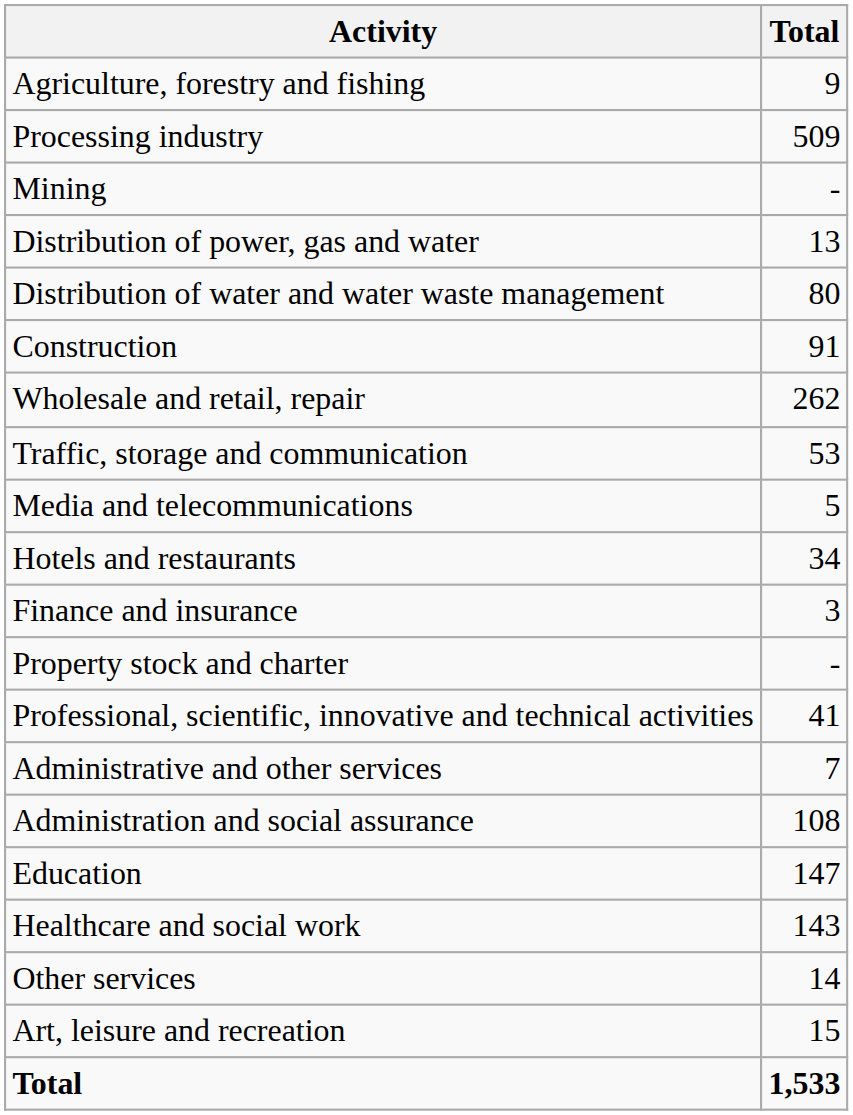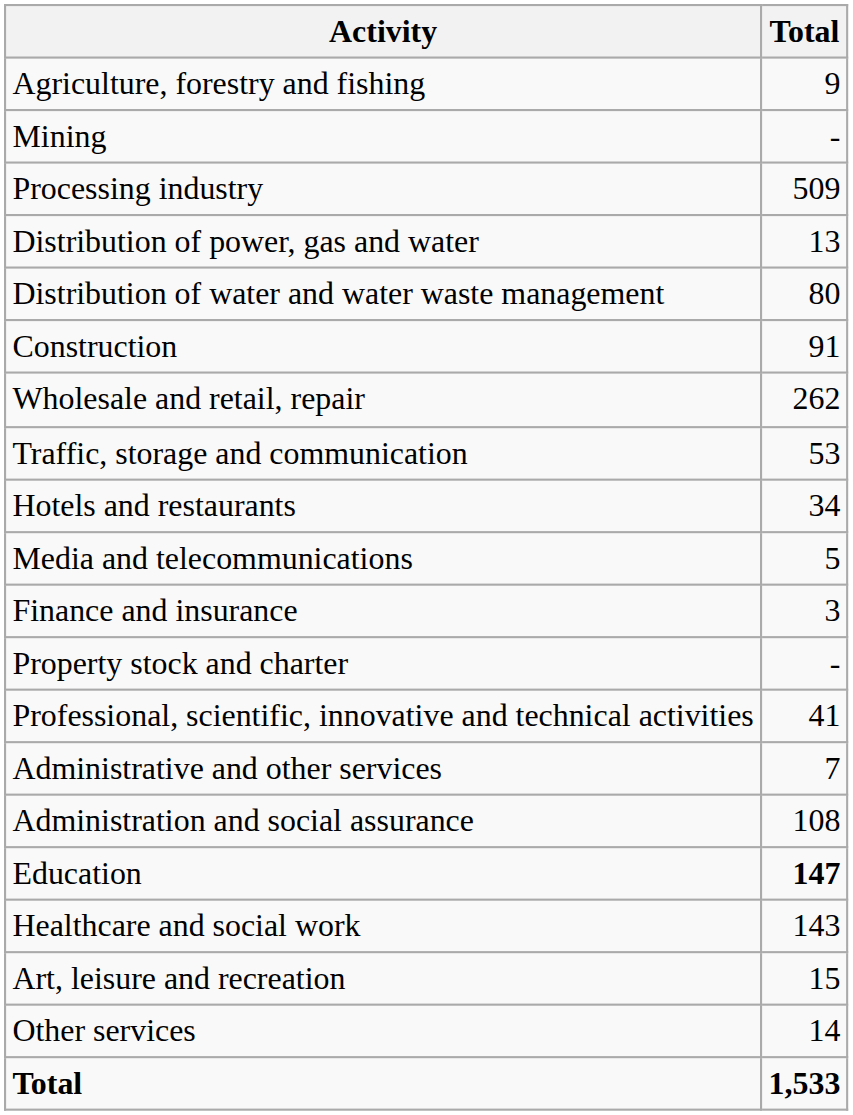rows swapped: Mining <-> Processing industry
rows swapped: Hotels and restaurants <-> Media and telecommunications
Education | Total: normal -> bold
rows swapped: Art, leisure and recreation <-> Other services
